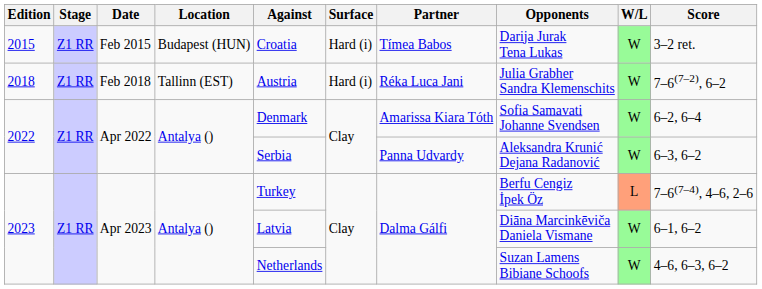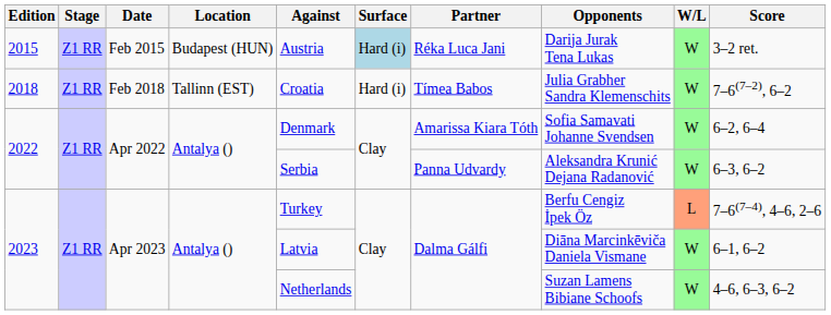2015 | Against: Croatia -> Austria
2015 | Surface: no background -> lightblue background
2015 | Partner: Tímea Babos -> Réka Luca Jani
2018 | Against: Austria -> Croatia
2018 | Partner: Réka Luca Jani -> Tímea Babos
